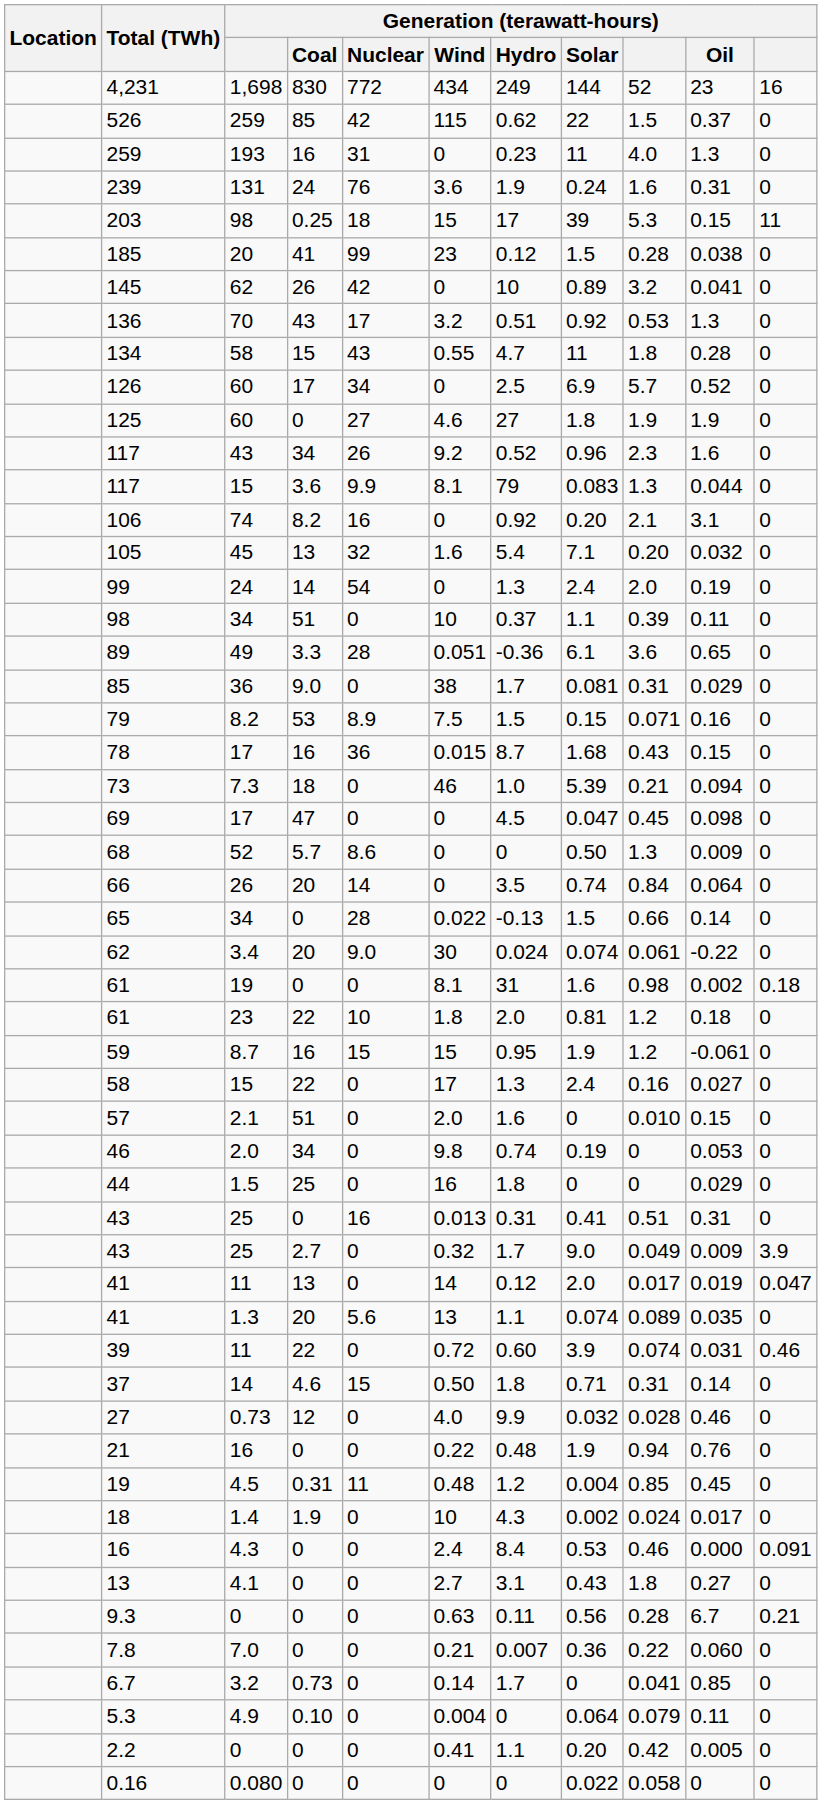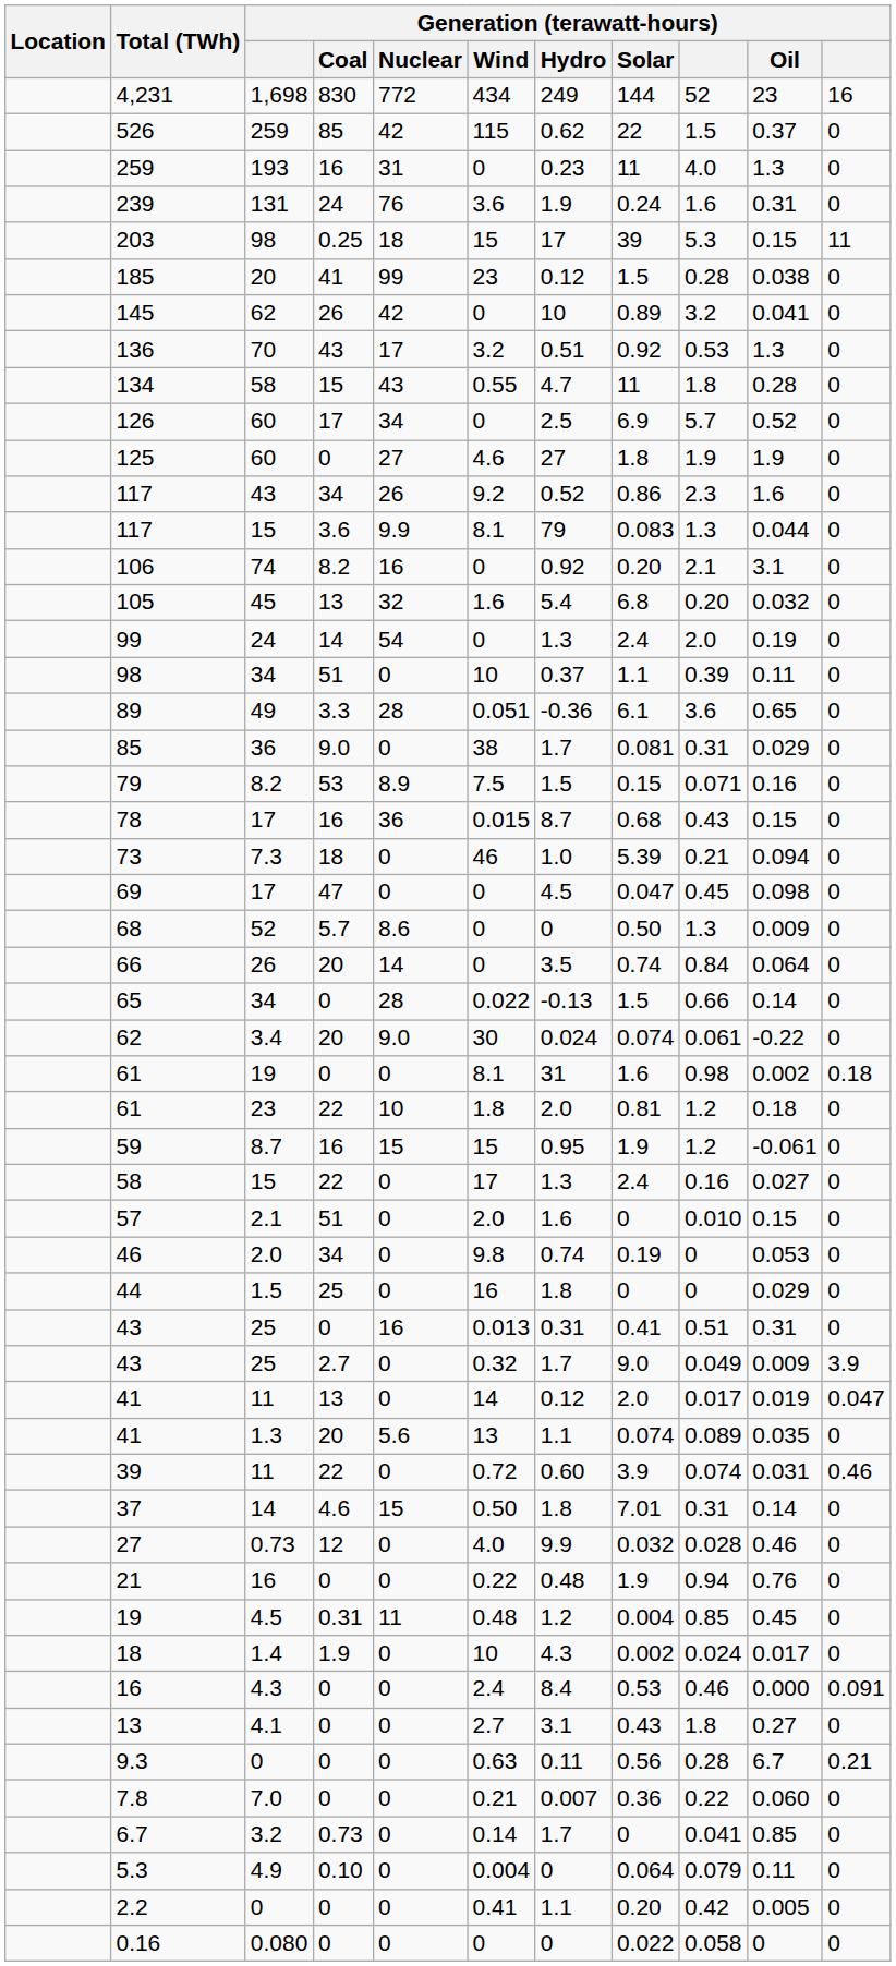117 / 34 | Generation (terawatt-hours) / Solar: 0.96 -> 0.86
105 | Generation (terawatt-hours) / Solar: 7.1 -> 6.8
78 | Generation (terawatt-hours) / Solar: 1.68 -> 0.68
37 | Generation (terawatt-hours) / Solar: 0.71 -> 7.01
